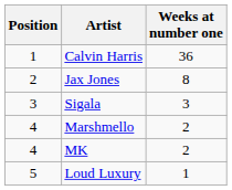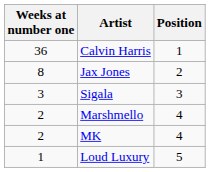columns swapped: Position <-> Weeks at number one
